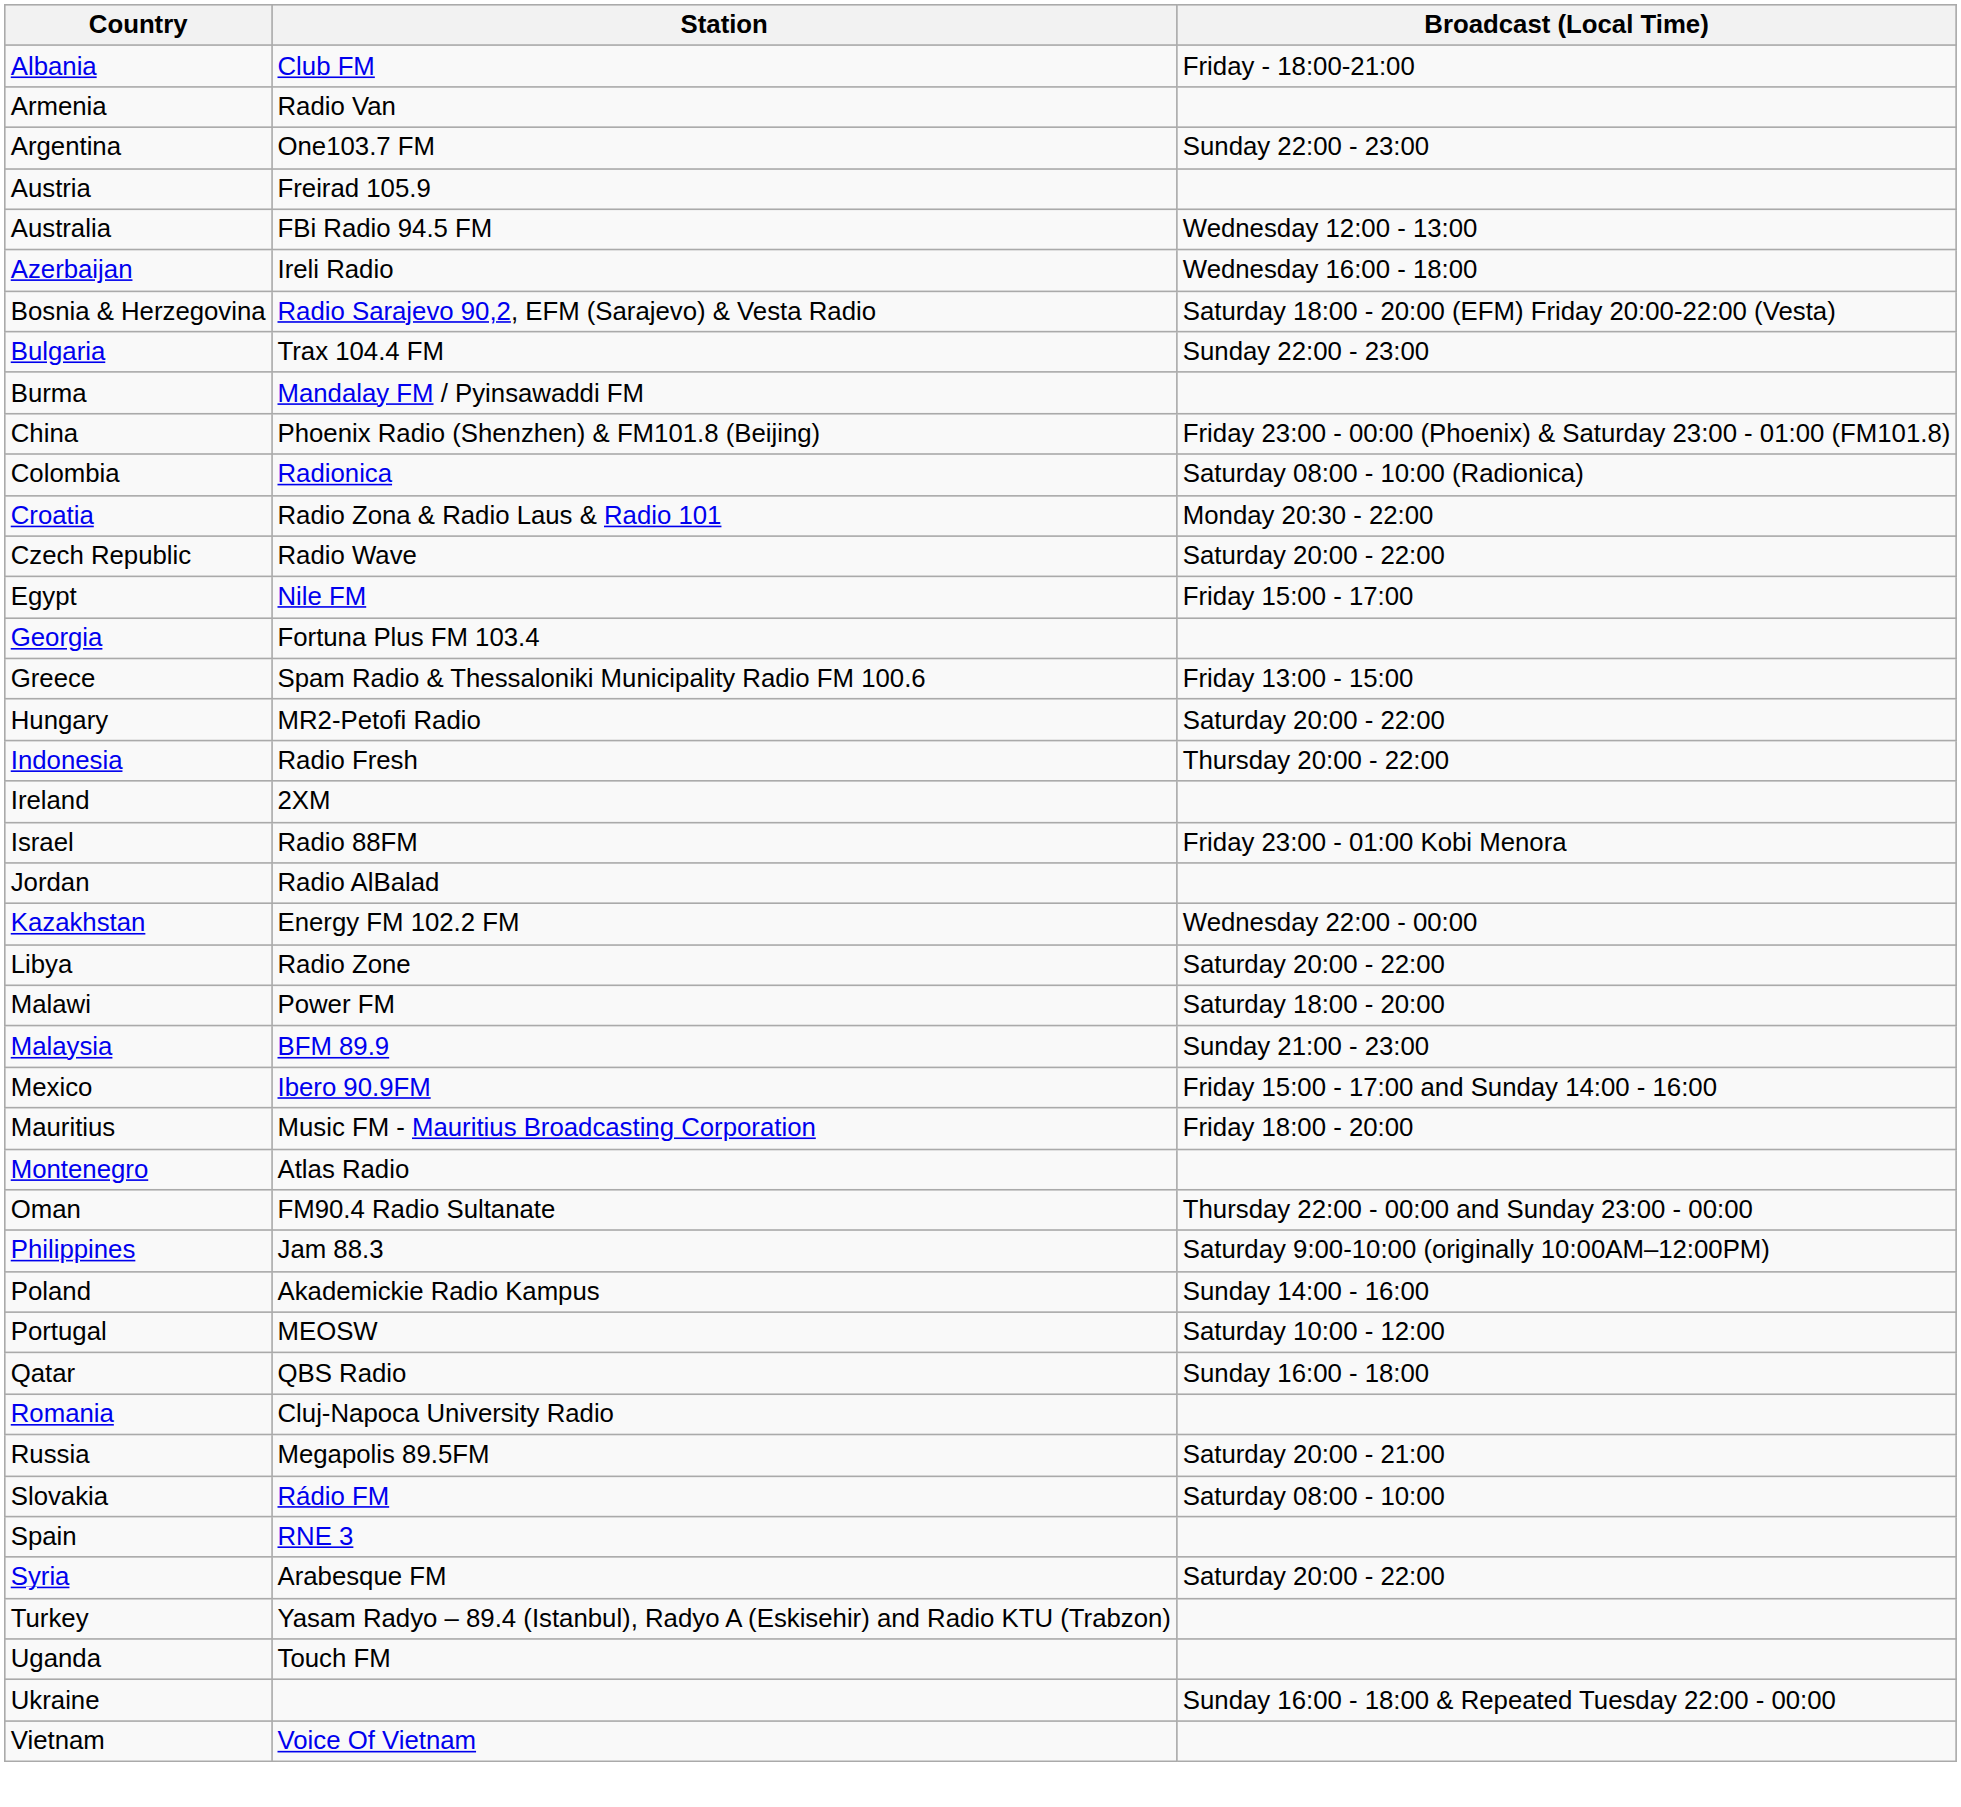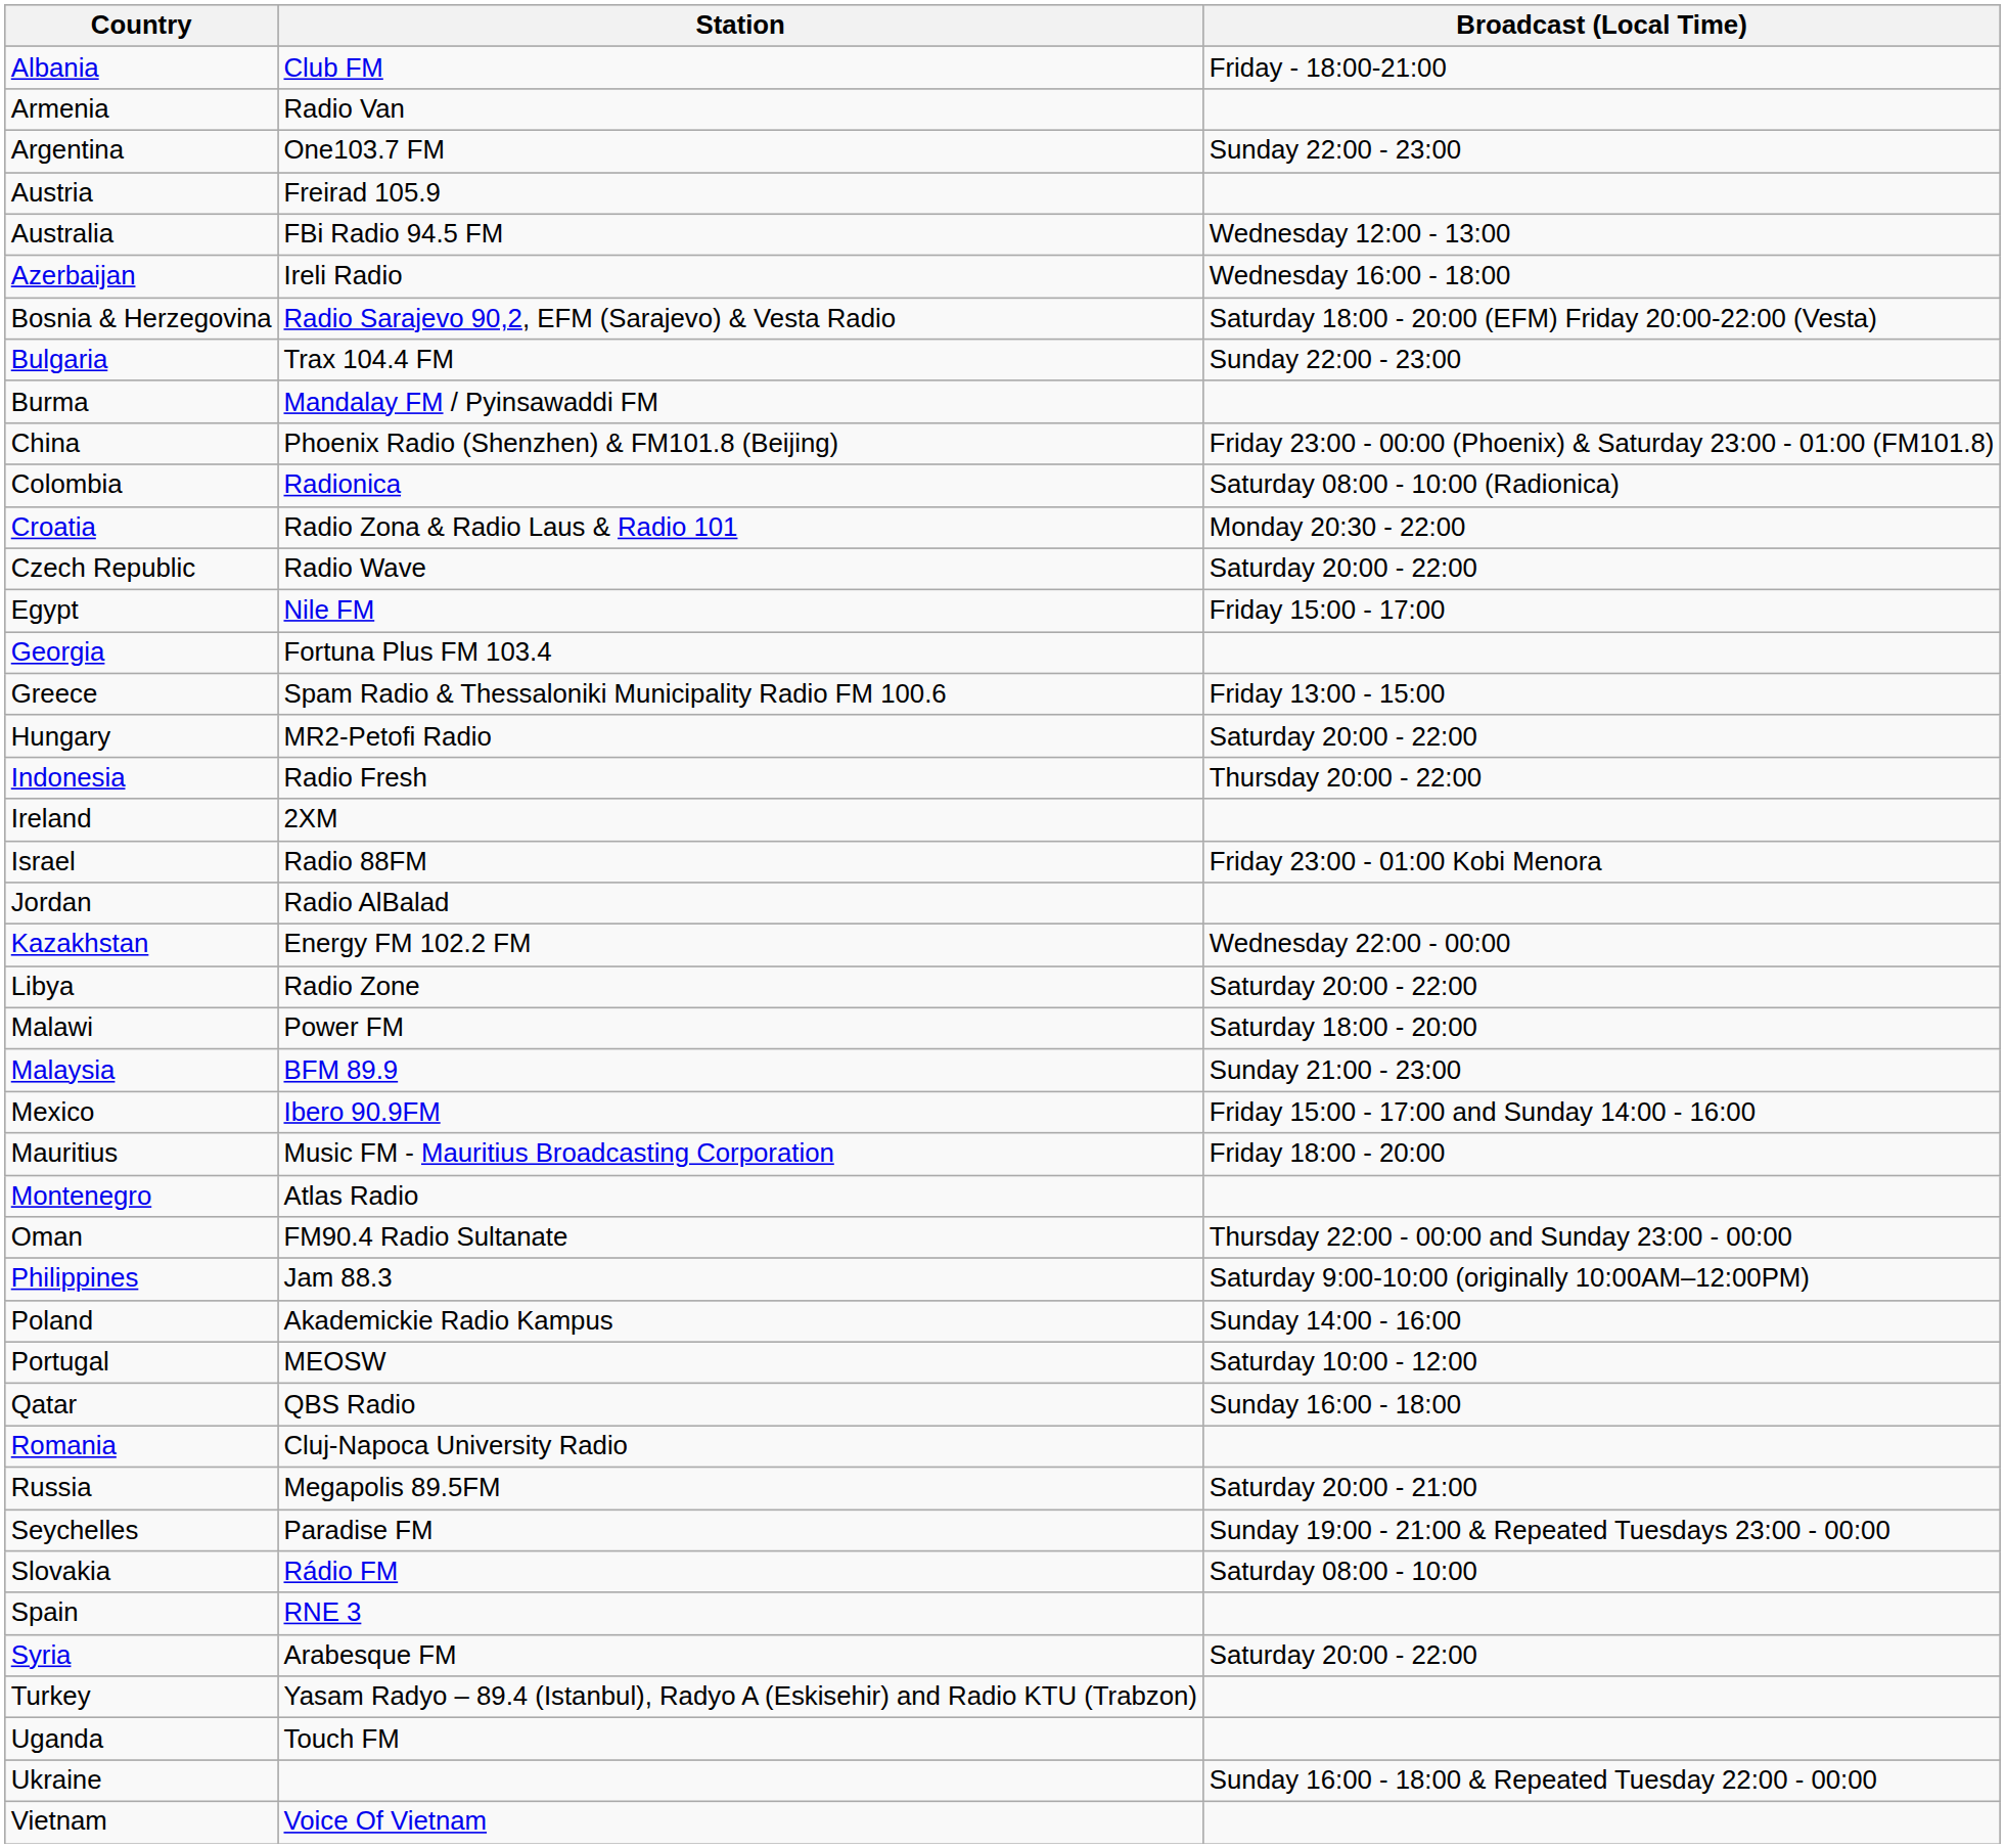+ row: Seychelles | Paradise FM | Sunday 19:00 - 21:00 & Repeated Tuesdays 23:00 - 00:00
